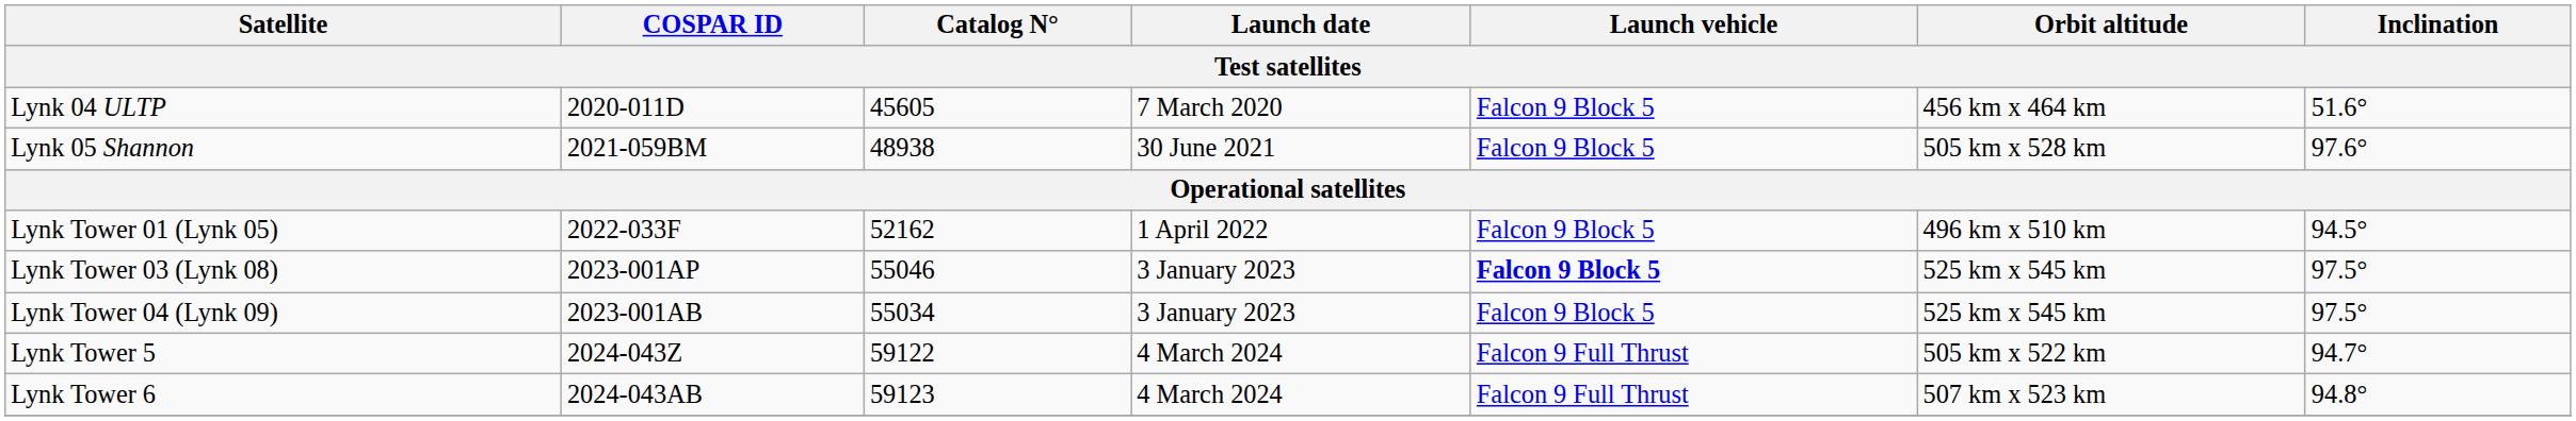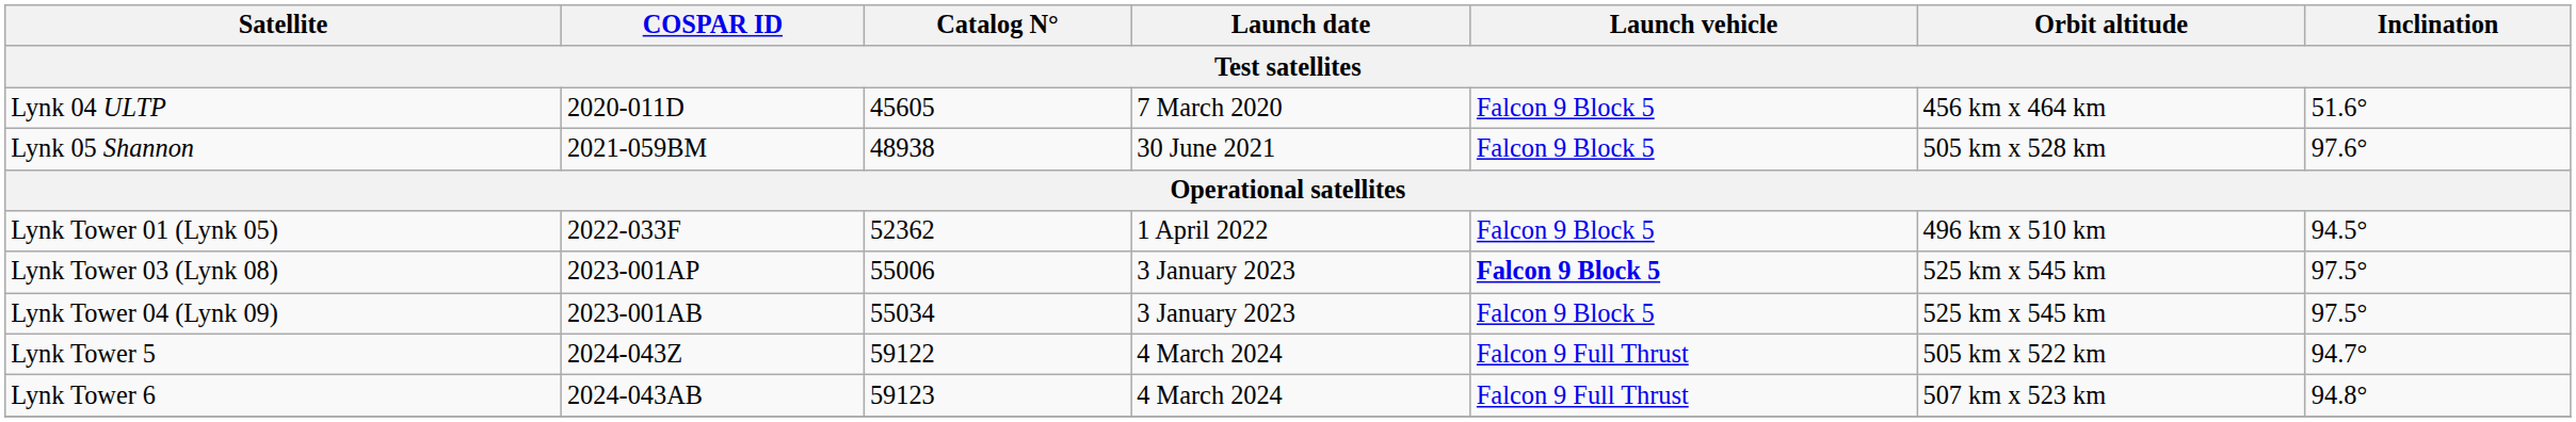Lynk Tower 01 (Lynk 05) | Catalog N°: 52162 -> 52362
Lynk Tower 03 (Lynk 08) | Catalog N°: 55046 -> 55006
